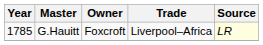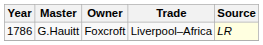G.Hauitt | Year: 1785 -> 1786
